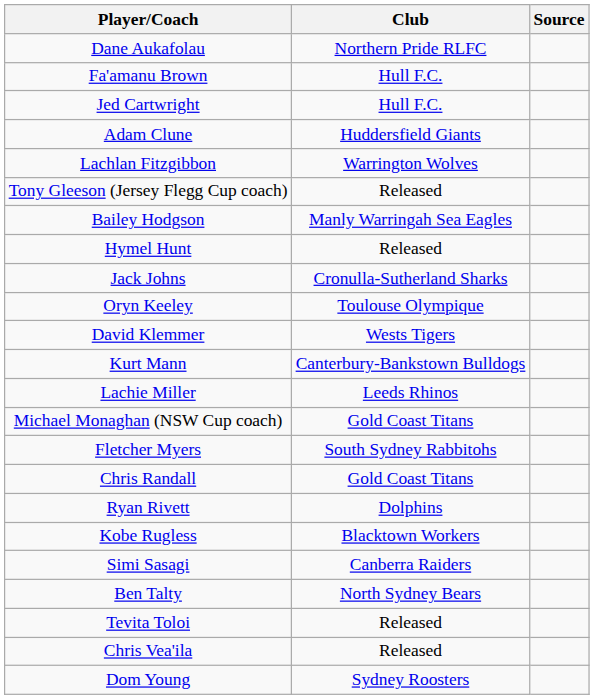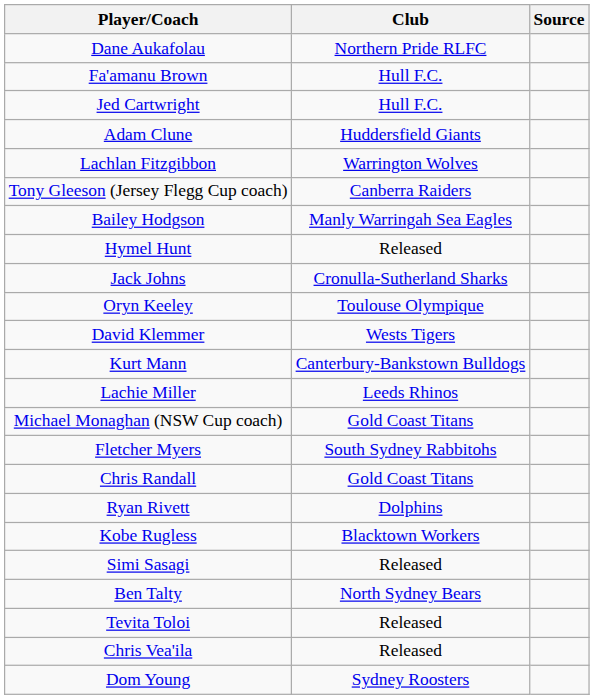Tony Gleeson (Jersey Flegg Cup coach) | Club: Released -> Canberra Raiders
Simi Sasagi | Club: Canberra Raiders -> Released
